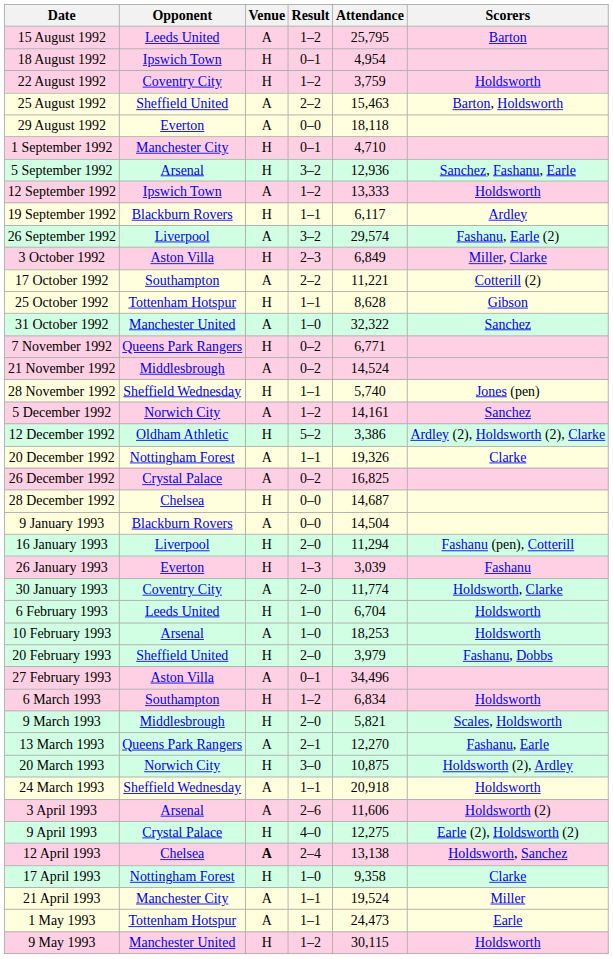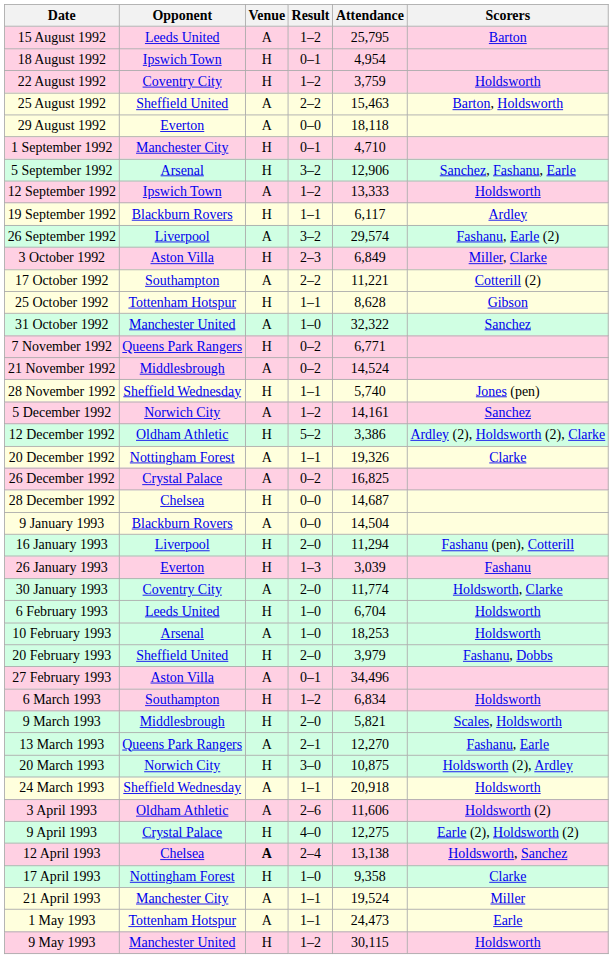5 September 1992 | Attendance: 12,936 -> 12,906
3 April 1993 | Opponent: Arsenal -> Oldham Athletic
